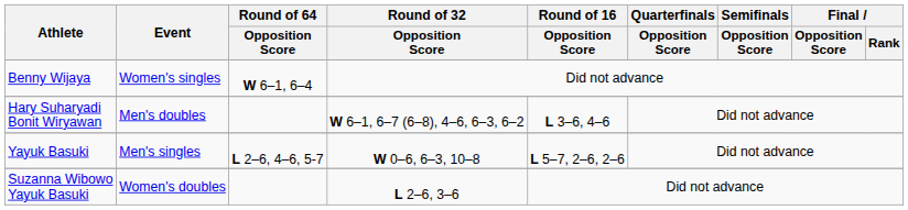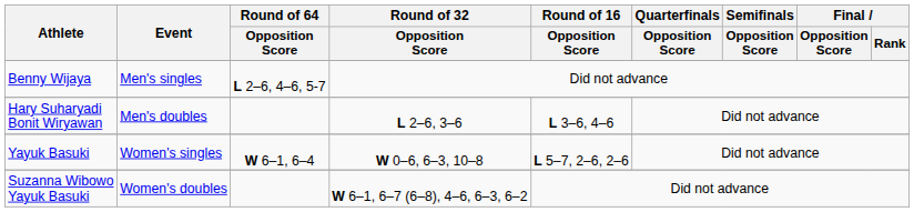Benny Wijaya | Event: Women's singles -> Men's singles
Benny Wijaya | Round of 64 / Opposition Score: W 6–1, 6–4 -> L 2–6, 4–6, 5-7
Hary Suharyadi Bonit Wiryawan | Round of 32 / Opposition Score: W 6–1, 6–7 (6–8), 4–6, 6–3, 6–2 -> L 2–6, 3–6
Yayuk Basuki | Event: Men's singles -> Women's singles
Yayuk Basuki | Round of 64 / Opposition Score: L 2–6, 4–6, 5-7 -> W 6–1, 6–4
Suzanna Wibowo Yayuk Basuki | Round of 32 / Opposition Score: L 2–6, 3–6 -> W 6–1, 6–7 (6–8), 4–6, 6–3, 6–2
